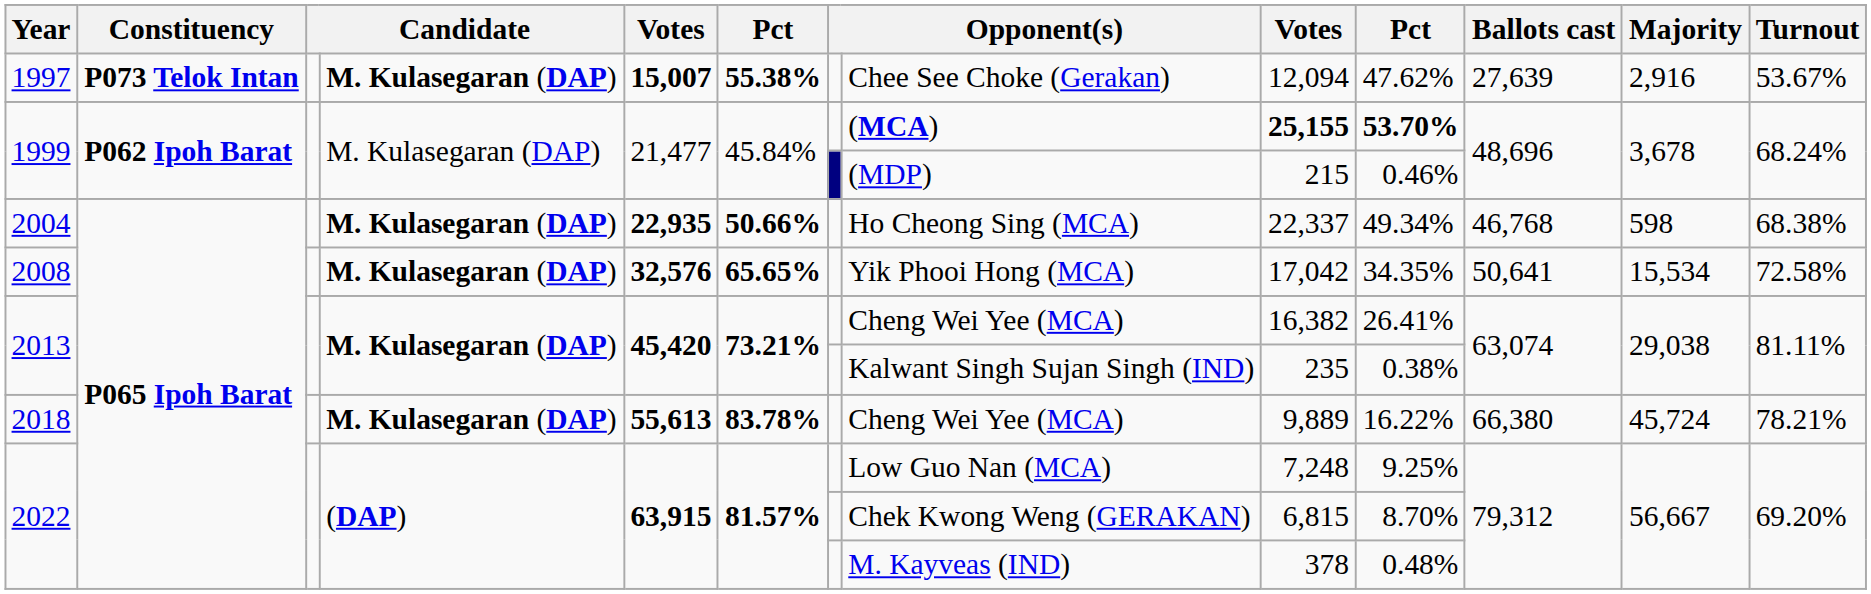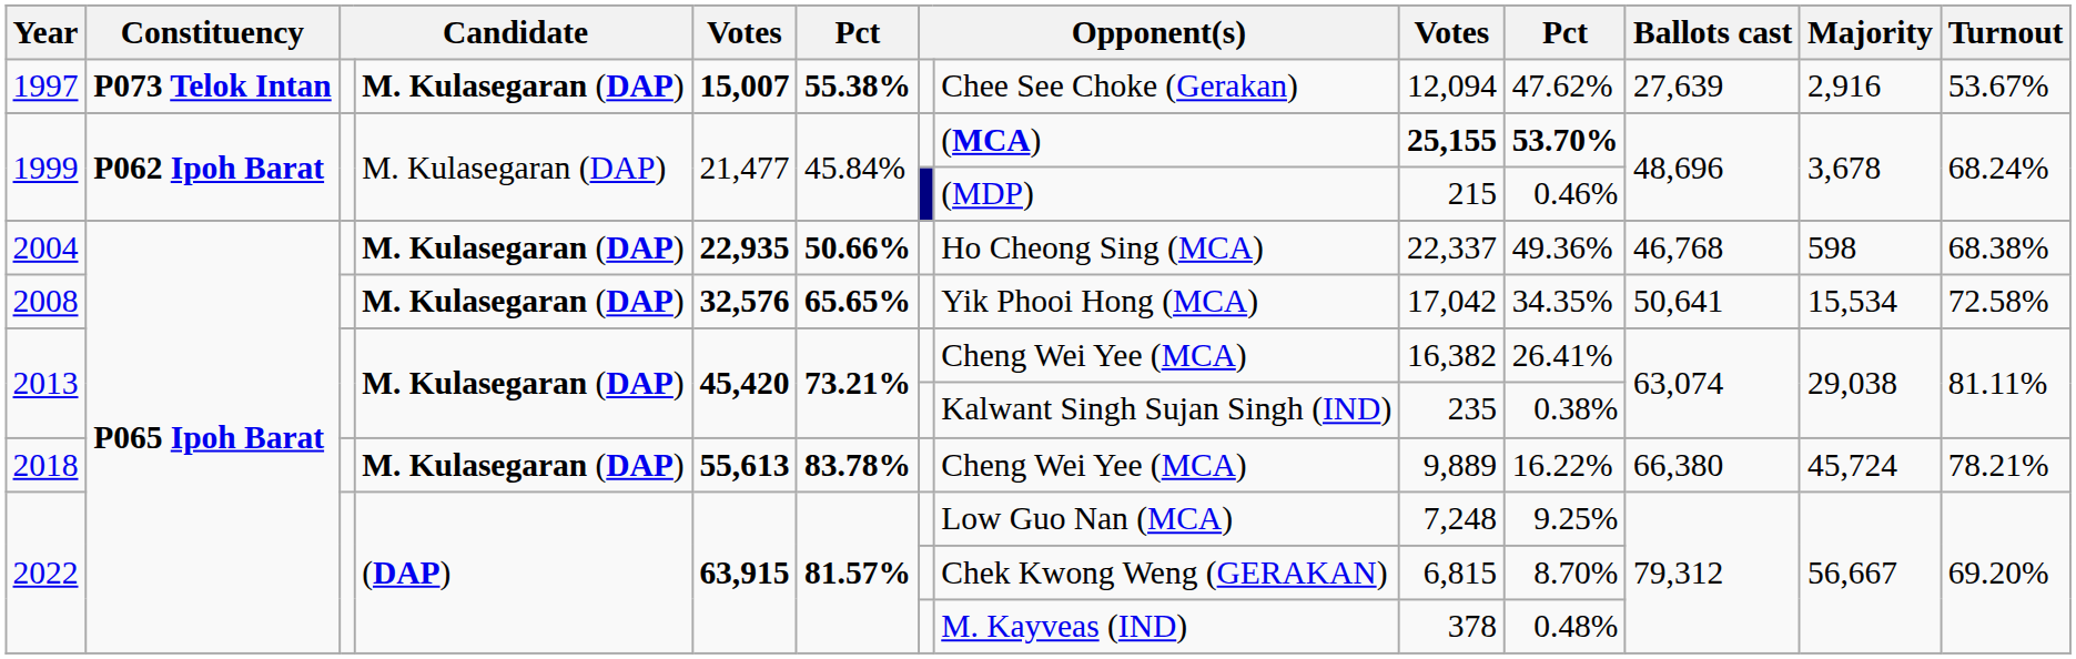2004 | column 10: 49.34% -> 49.36%
